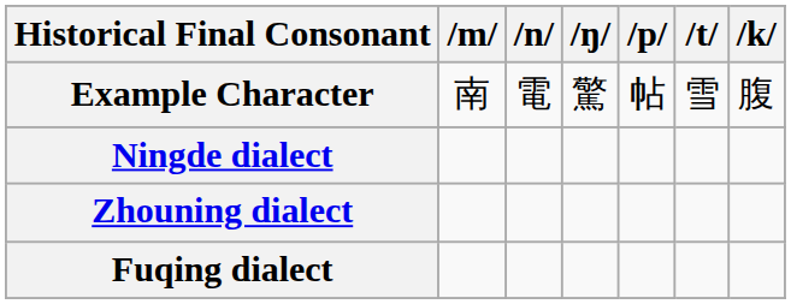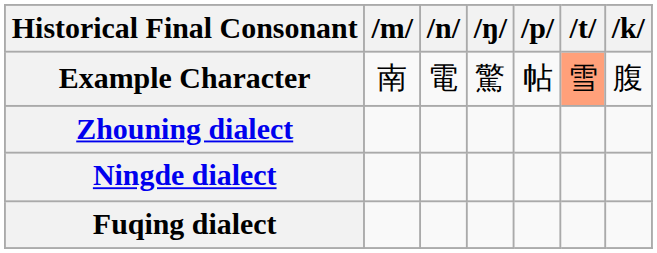Example Character | t: no background -> lightsalmon background
rows swapped: Ningde dialect <-> Zhouning dialect
